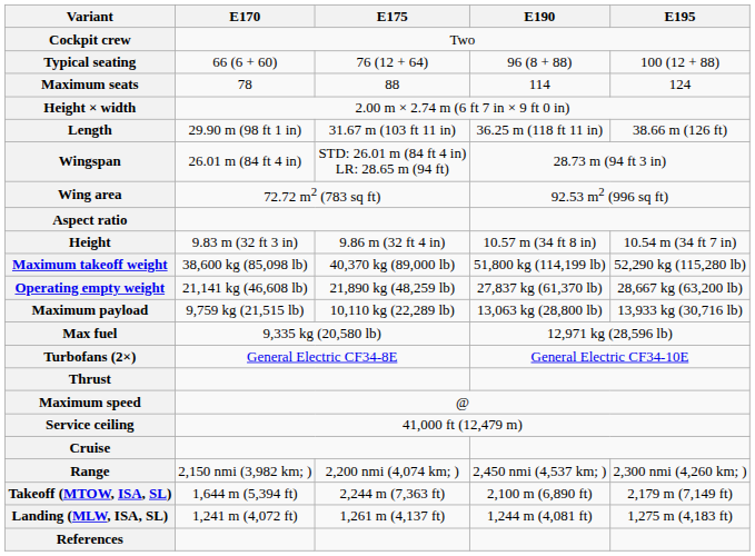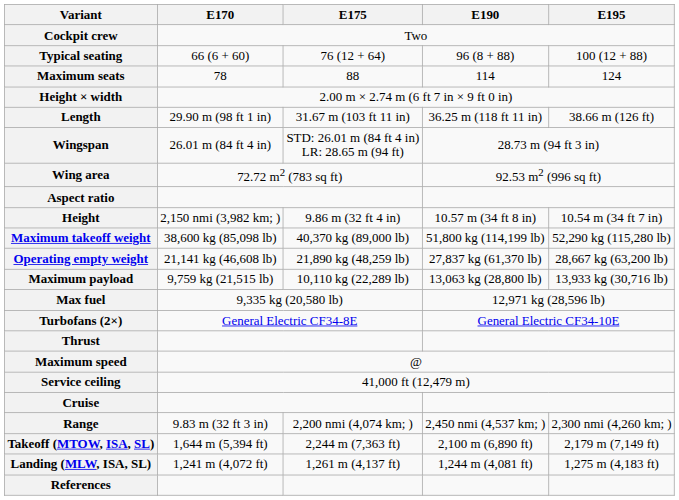Height | E170: 9.83 m (32 ft 3 in) -> 2,150 nmi (3,982 km; )
Range | E170: 2,150 nmi (3,982 km; ) -> 9.83 m (32 ft 3 in)
